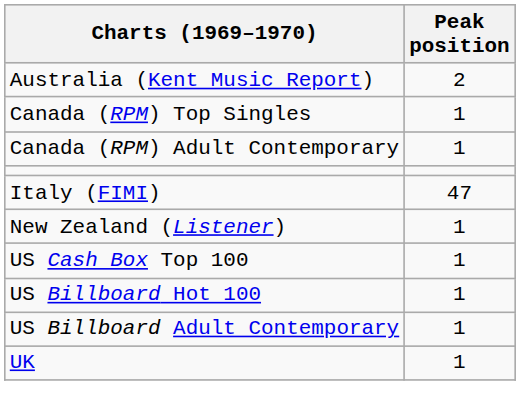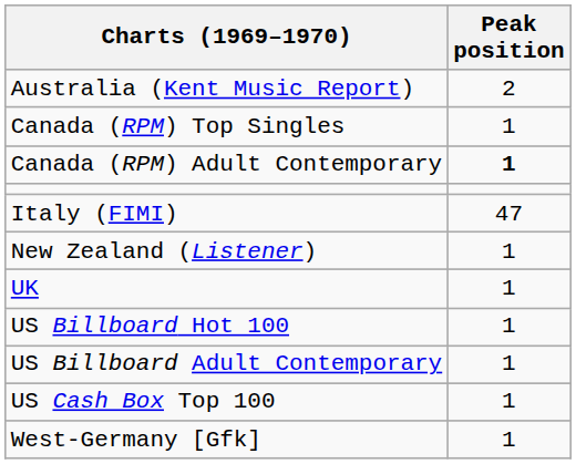Canada (RPM) Adult Contemporary | Peak position: normal -> bold
rows swapped: UK <-> US Cash Box Top 100
+ row: West-Germany [Gfk] | 1
